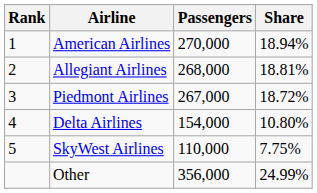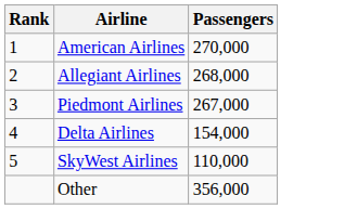- column: Share | 18.94% | 18.81% | 18.72% | 10.80% | 7.75% | 24.99%
